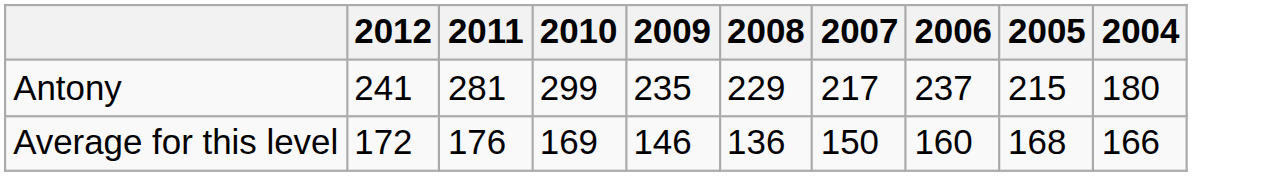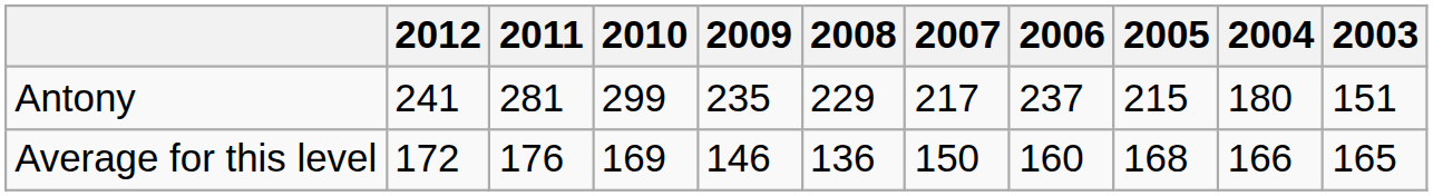+ column: 2003 | 151 | 165
